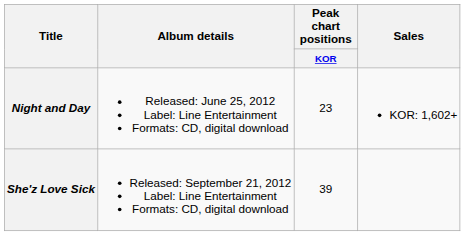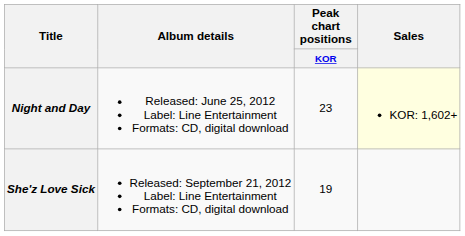Night and Day | Sales: no background -> lightyellow background
She'z Love Sick | Peak chart positions / KOR: 39 -> 19
